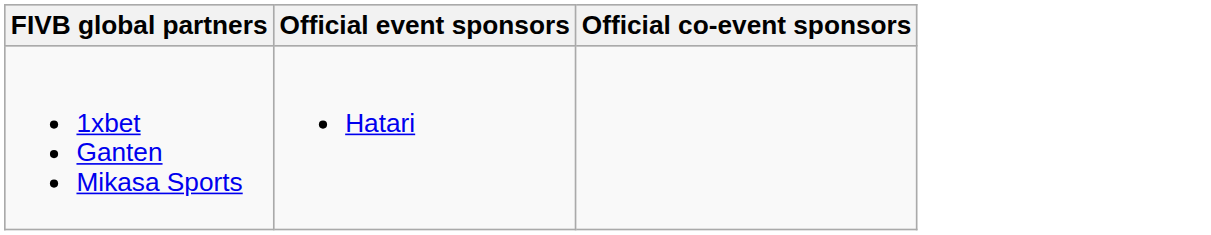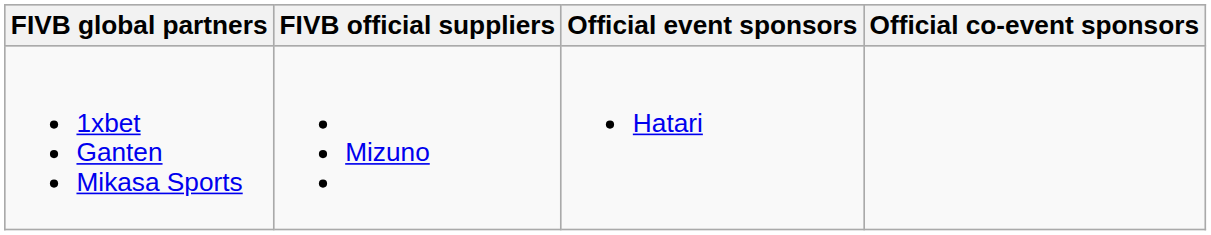+ column: FIVB official suppliers | Mizuno
